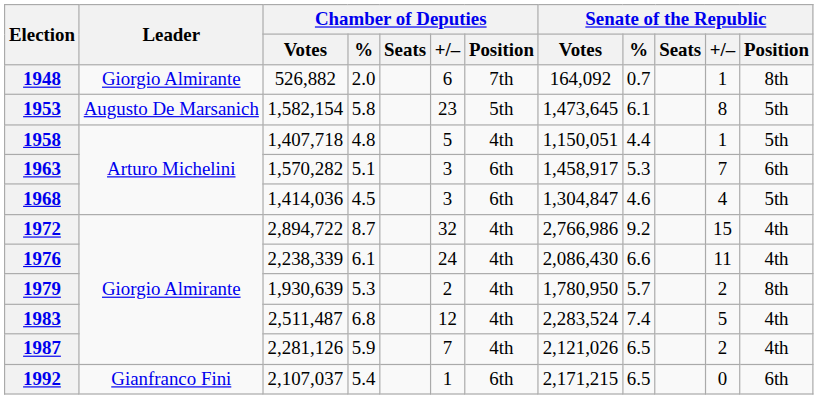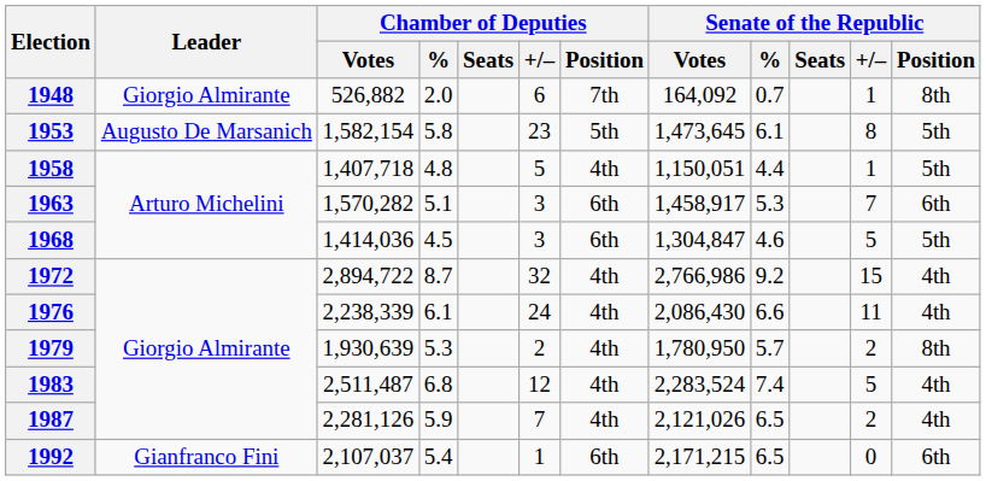1968 | Senate of the Republic / +/–: 4 -> 5
